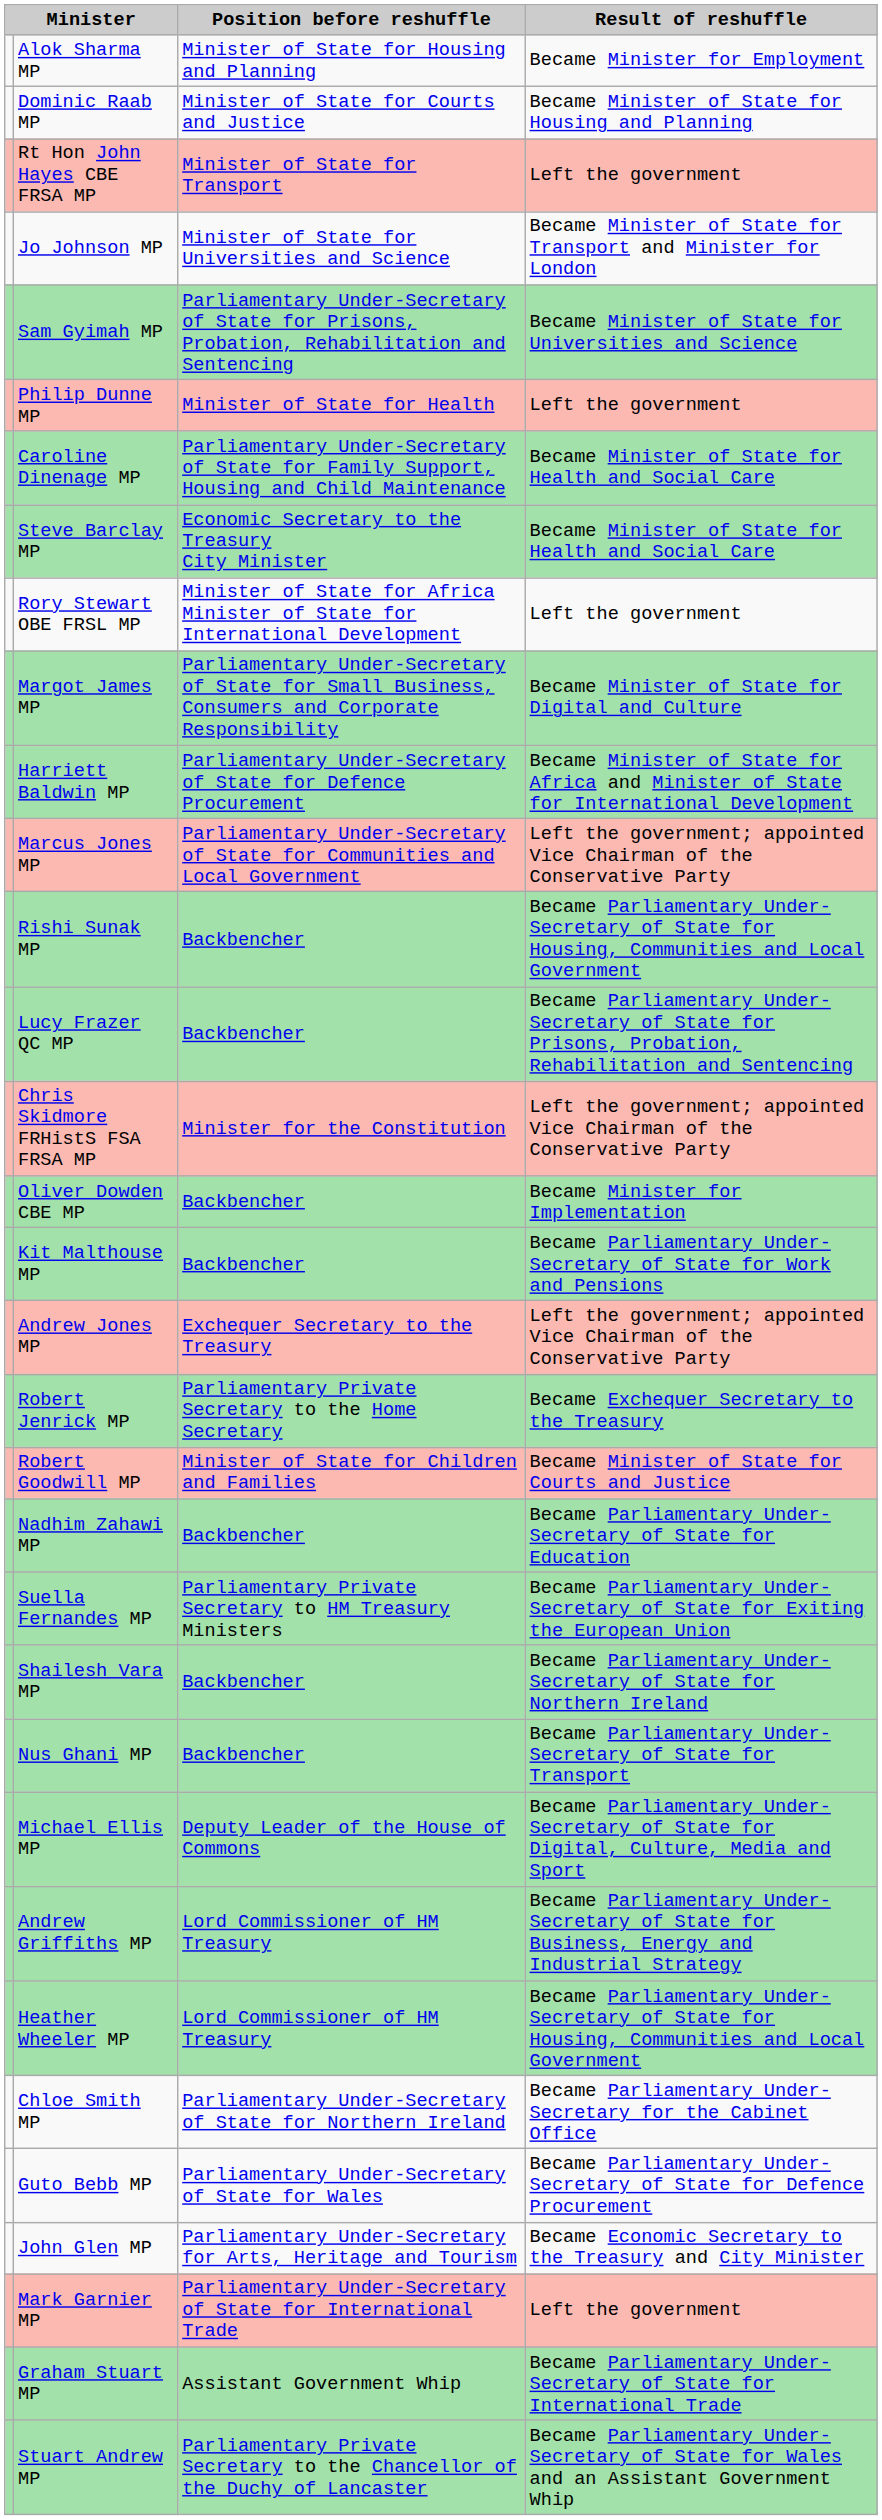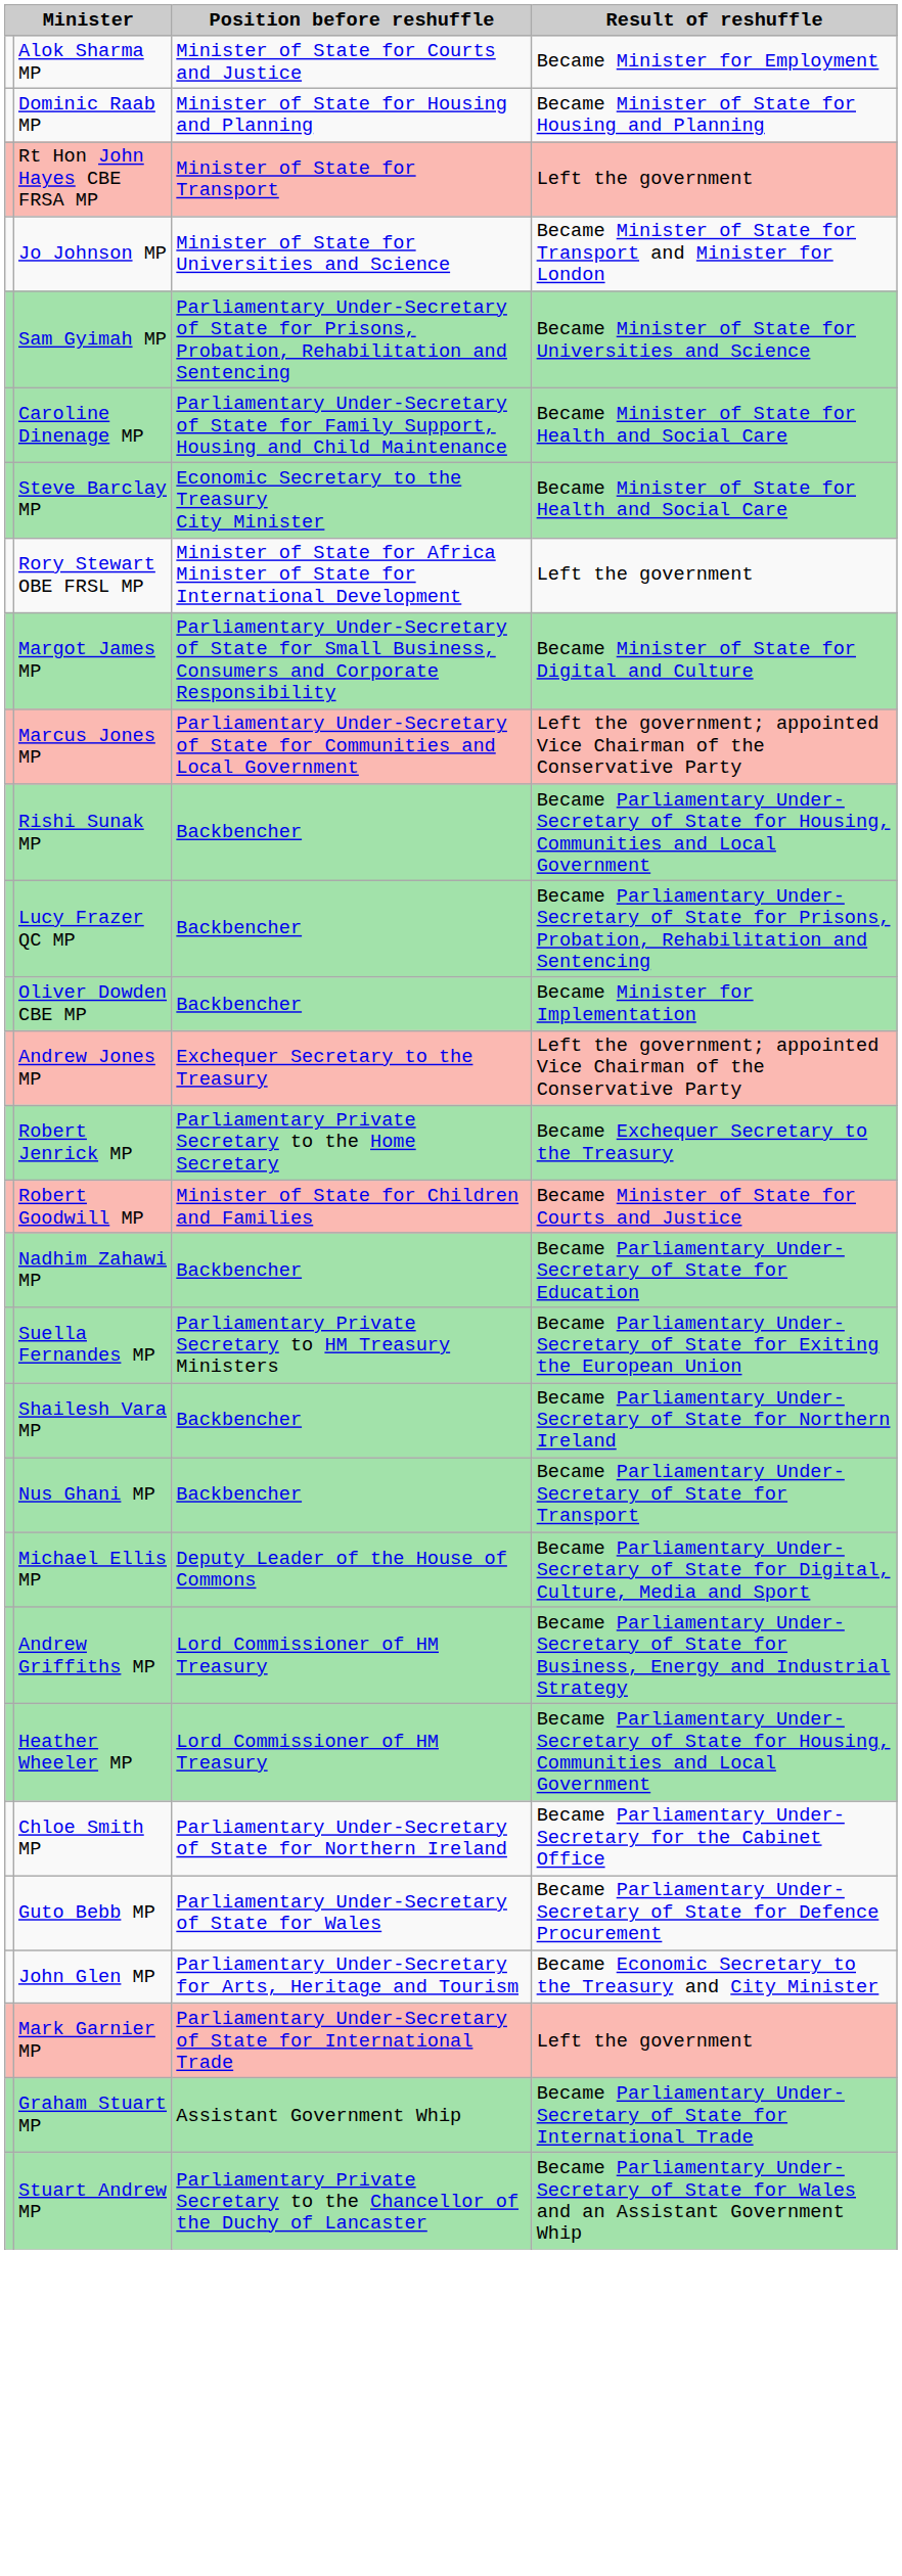Alok Sharma MP | Position before reshuffle: Minister of State for Housing and Planning -> Minister of State for Courts and Justice
Dominic Raab MP | Position before reshuffle: Minister of State for Courts and Justice -> Minister of State for Housing and Planning
- row: Philip Dunne MP | Minister of State for Health | Left the government
- row: Harriett Baldwin MP | Parliamentary Under-Secretary of State for Defence Procurement | Became Minister of State for Africa and Minister of State for International Development
- row: Chris Skidmore FRHistS FSA FRSA MP | Minister for the Constitution | Left the government; appointed Vice Chairman of the Conservative Party
- row: Kit Malthouse MP | Backbencher | Became Parliamentary Under-Secretary of State for Work and Pensions
